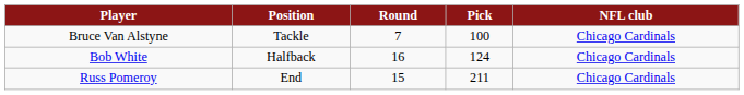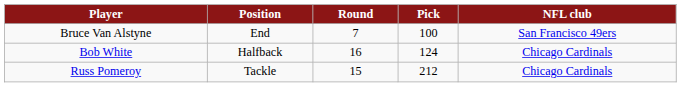Bruce Van Alstyne | Position: Tackle -> End
Bruce Van Alstyne | NFL club: Chicago Cardinals -> San Francisco 49ers
Russ Pomeroy | Position: End -> Tackle
Russ Pomeroy | Pick: 211 -> 212
